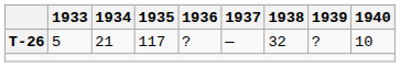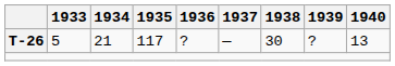T-26 | 1938: 32 -> 30
T-26 | 1940: 10 -> 13
